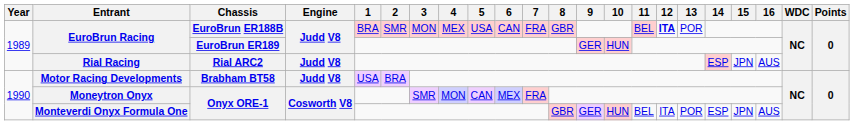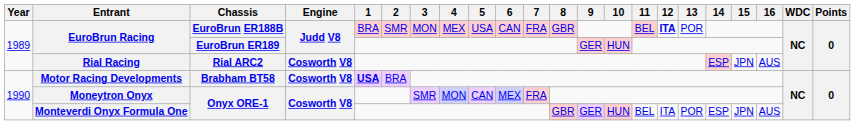Rial Racing | Engine: Judd V8 -> Cosworth V8
Motor Racing Developments | Engine: Judd V8 -> Cosworth V8
Motor Racing Developments | 1: normal -> bold
